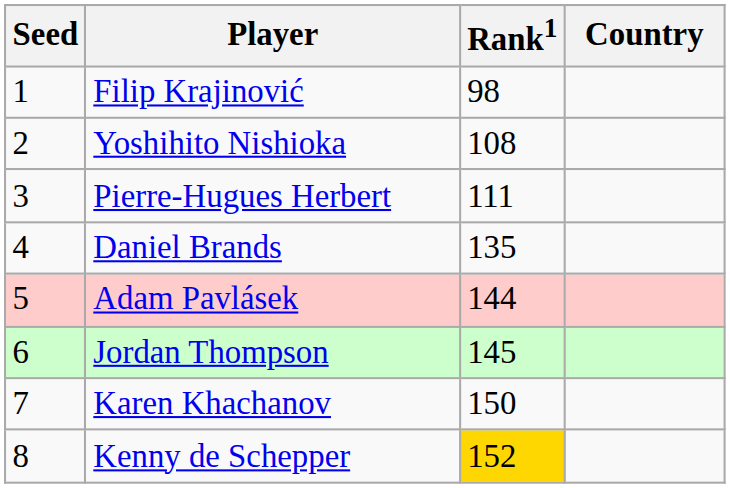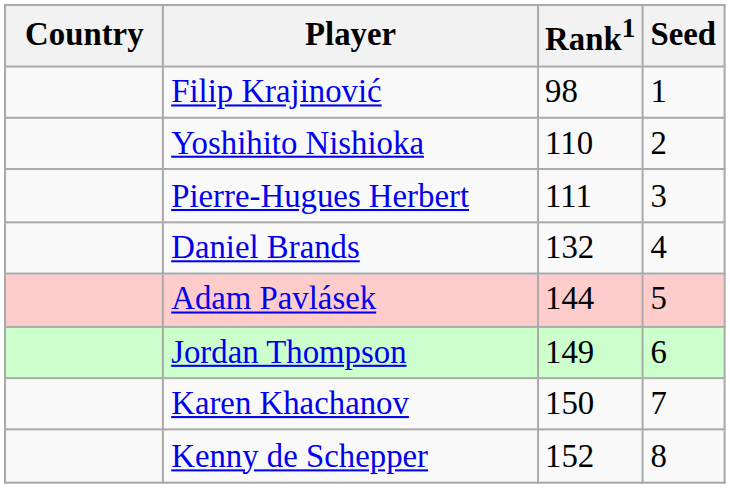columns swapped: Country <-> Seed
Yoshihito Nishioka | Rank1: 108 -> 110
Daniel Brands | Rank1: 135 -> 132
Jordan Thompson | Rank1: 145 -> 149
Kenny de Schepper | Rank1: gold background -> no background
